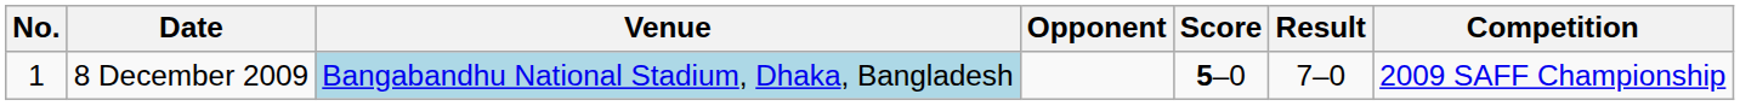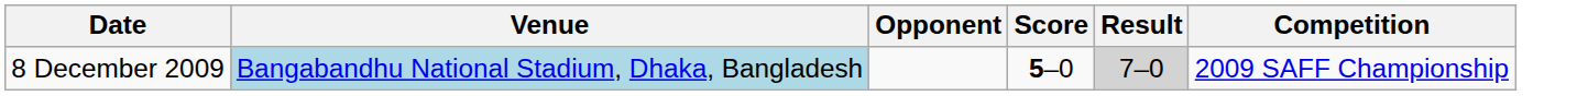- column: No. | 1
8 December 2009 | Result: no background -> lightgrey background
